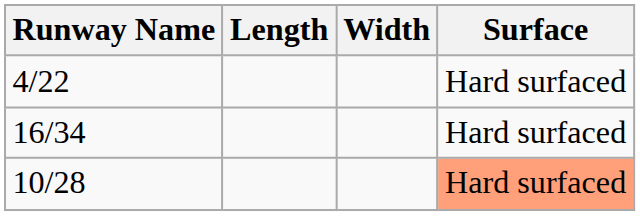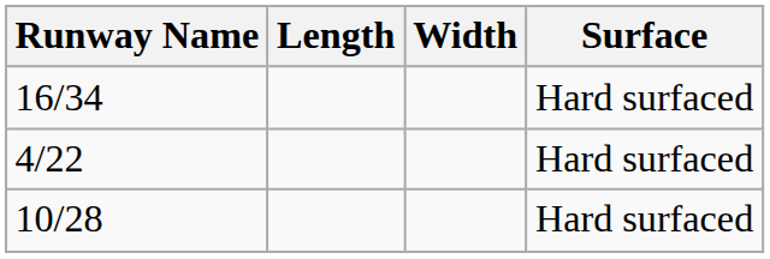rows swapped: 16/34 <-> 4/22
10/28 | Surface: lightsalmon background -> no background
